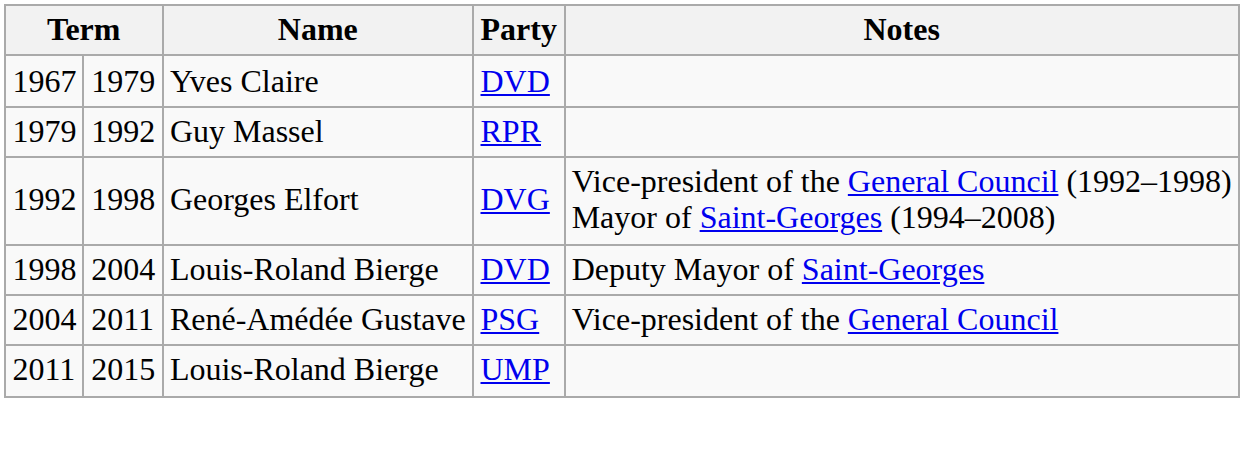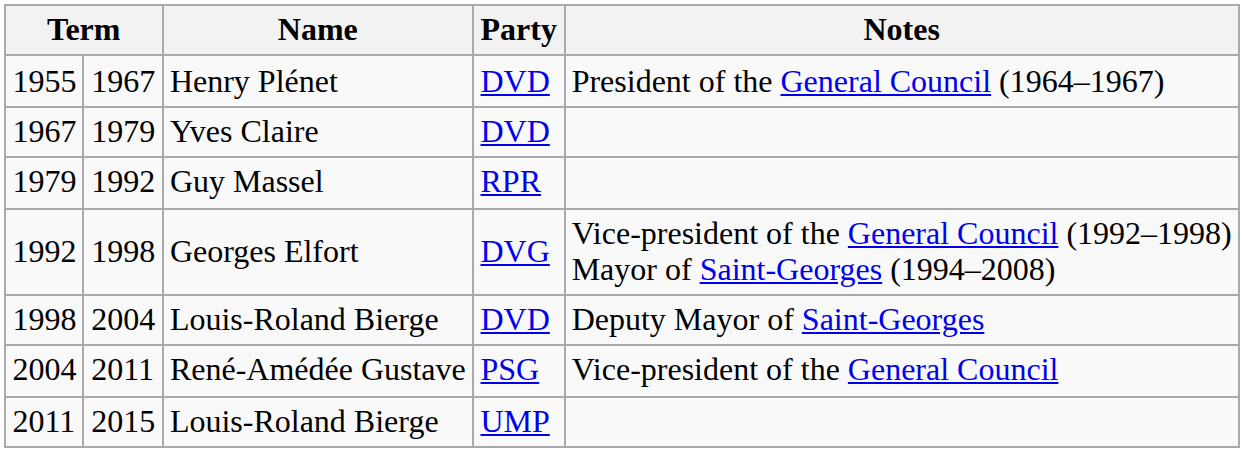+ row: 1955 | 1967 | Henry Plénet | DVD | President of the General Council (1964–1967)
